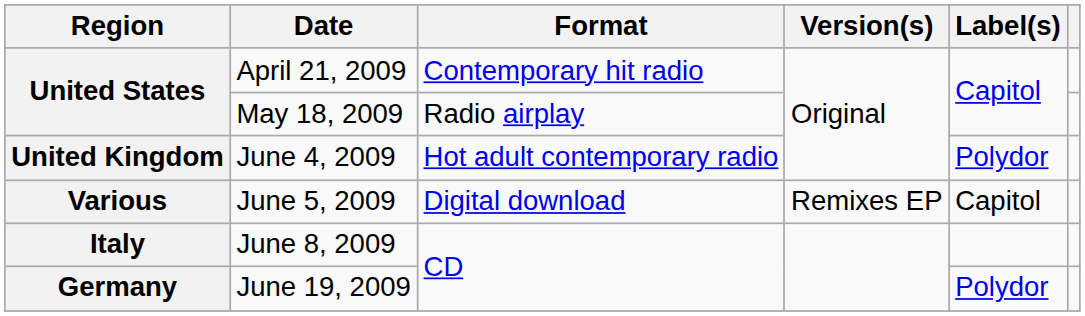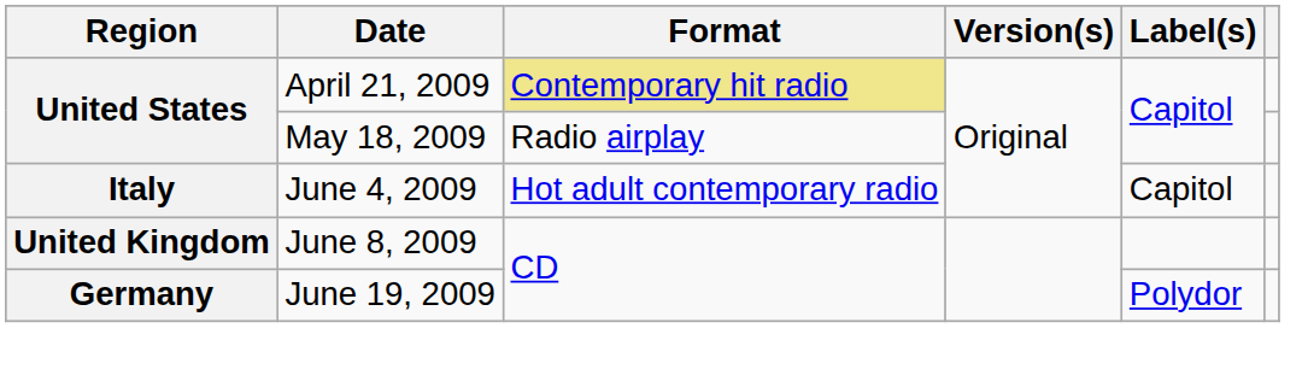April 21, 2009 | Format: no background -> khaki background
June 4, 2009 | Region: United Kingdom -> Italy
June 4, 2009 | Label(s): Polydor -> Capitol
- row: Various | June 5, 2009 | Digital download | Remixes EP | Capitol
June 8, 2009 | Region: Italy -> United Kingdom
